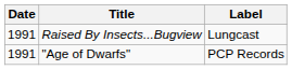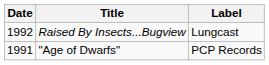Raised By Insects...Bugview | Date: 1991 -> 1992
